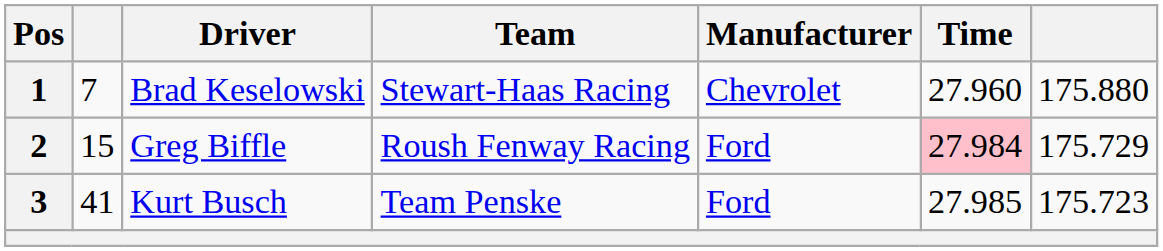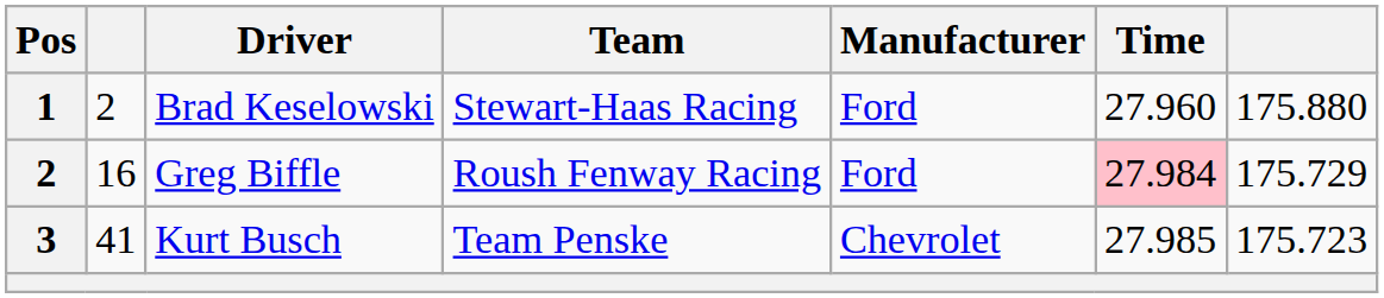Brad Keselowski | column 2: 7 -> 2
Brad Keselowski | Manufacturer: Chevrolet -> Ford
Greg Biffle | column 2: 15 -> 16
Kurt Busch | Manufacturer: Ford -> Chevrolet
